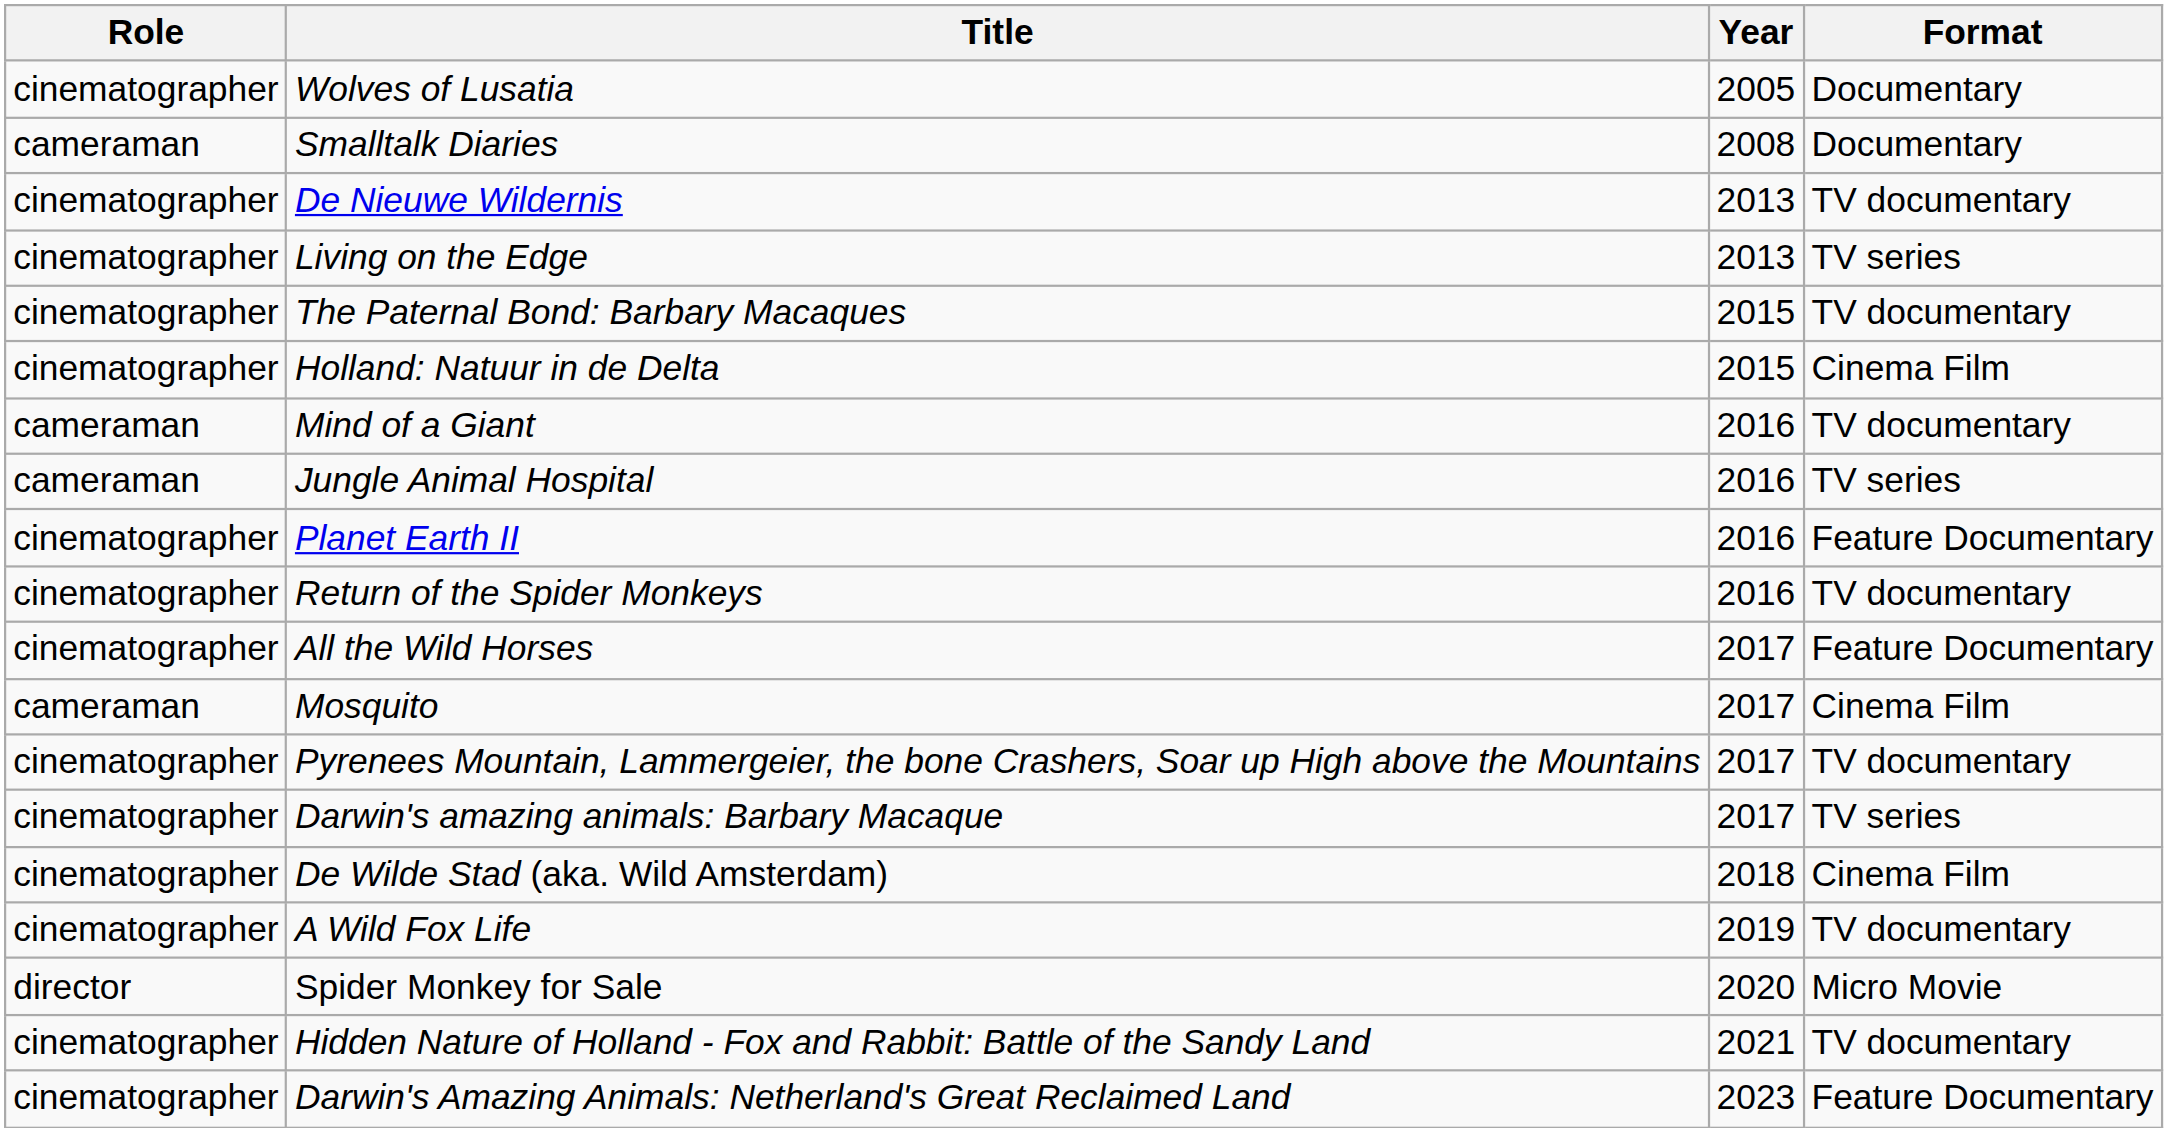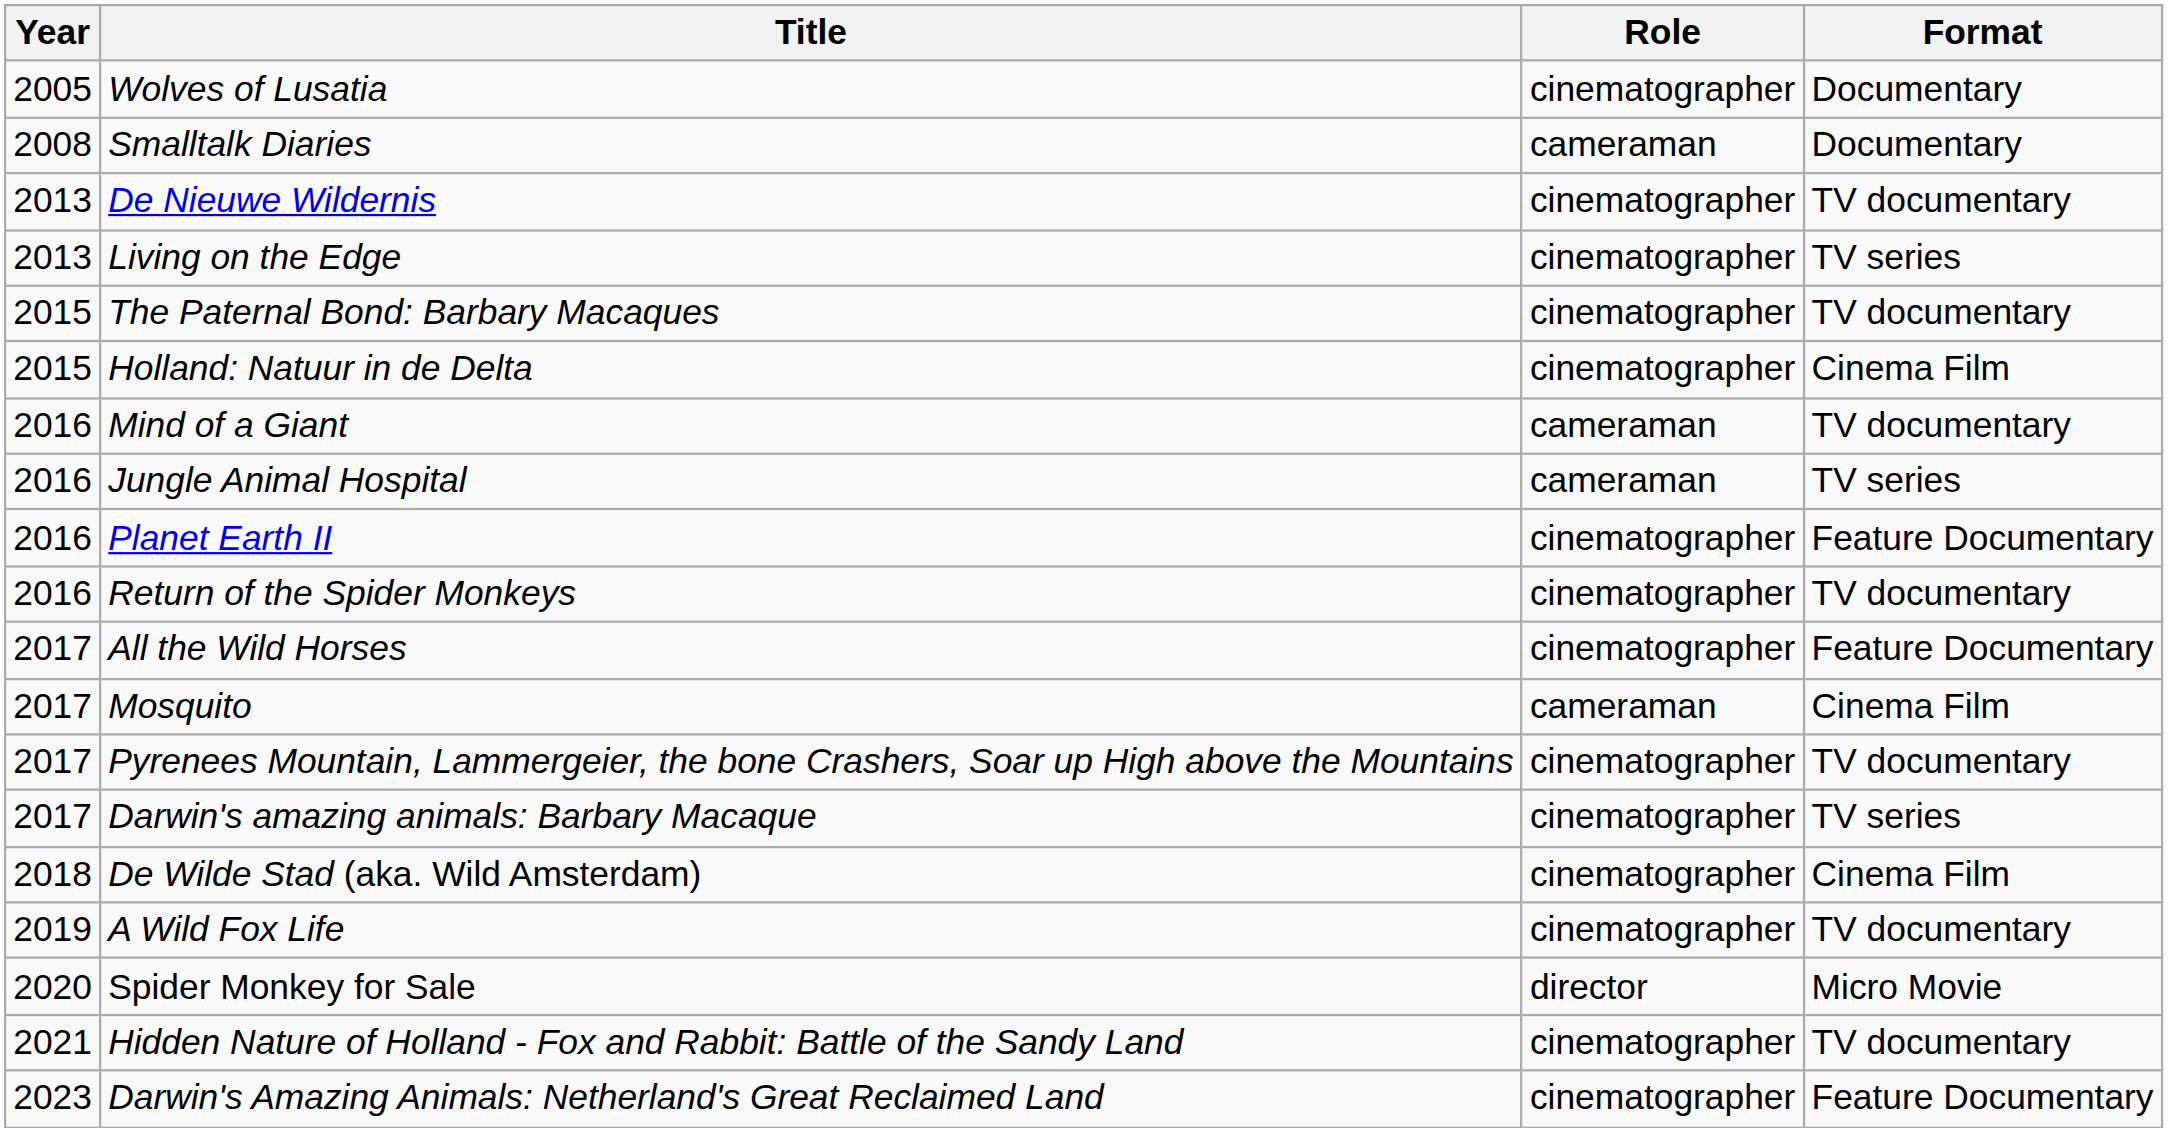columns swapped: Year <-> Role
